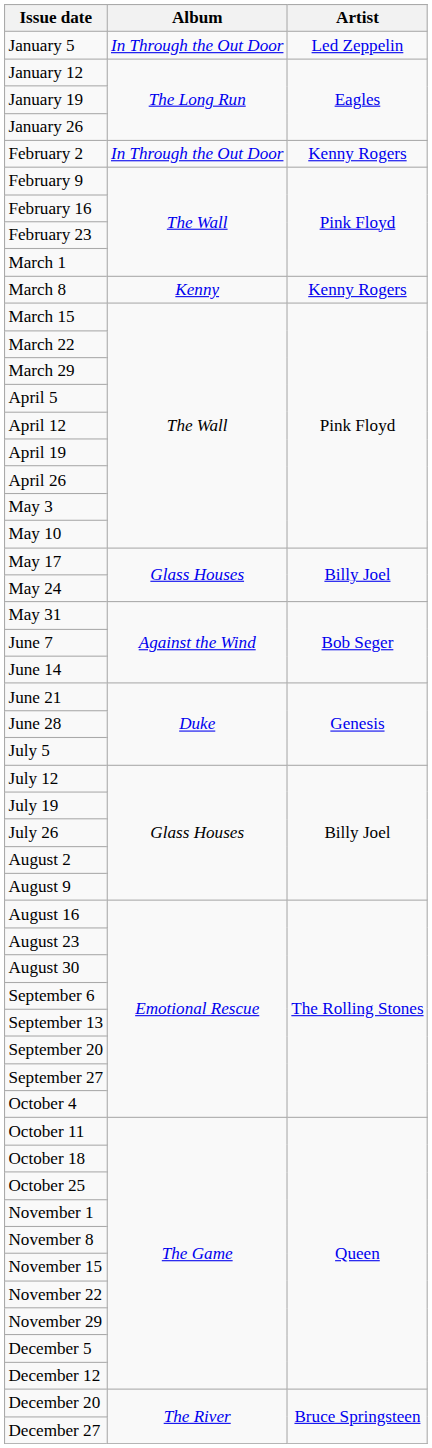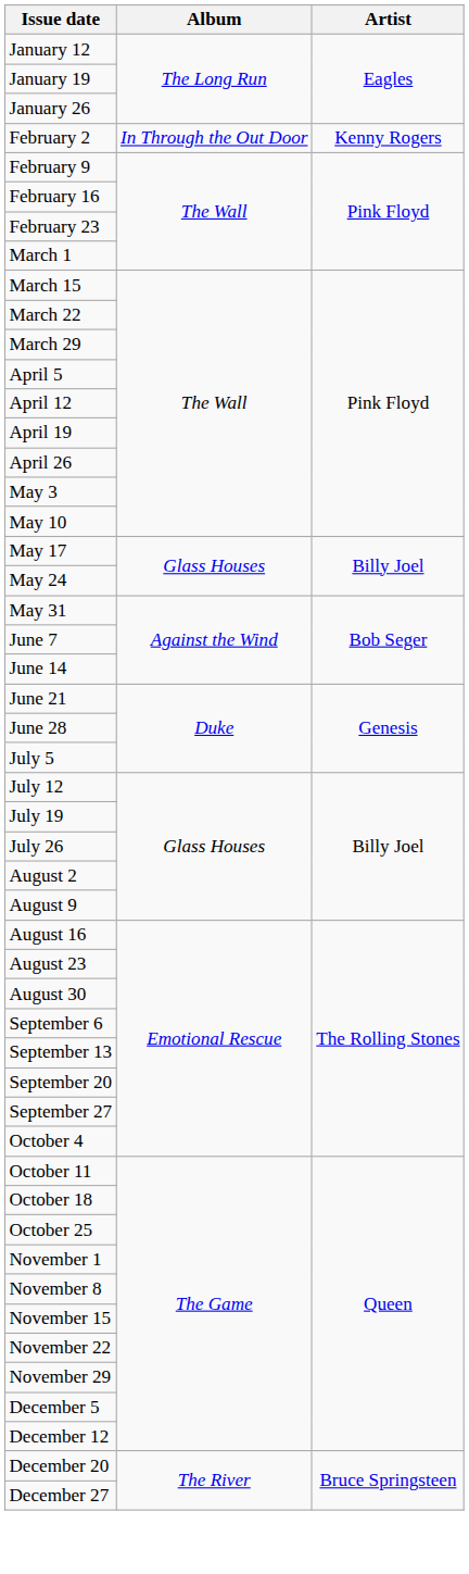- row: January 5 | In Through the Out Door | Led Zeppelin
- row: March 8 | Kenny | Kenny Rogers
